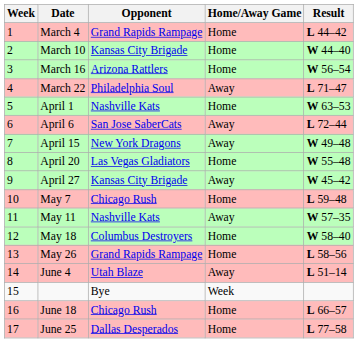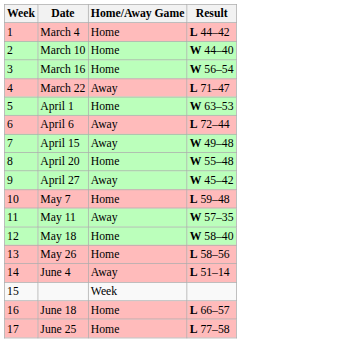- column: Opponent | Grand Rapids Rampage | Kansas City Brigade | Arizona Rattlers | Philadelphia Soul | Nashville Kats | San Jose SaberCats | New York Dragons | Las Vegas Gladiators | Kansas City Brigade | Chicago Rush | Nashville Kats | Columbus Destroyers | Grand Rapids Rampage | Utah Blaze | Bye | Chicago Rush | Dallas Desperados
